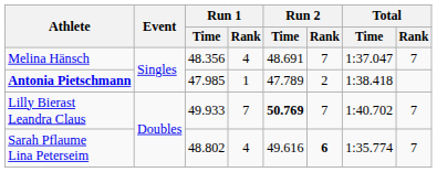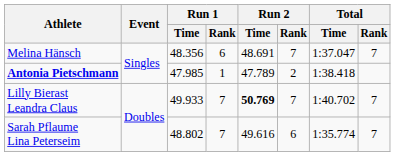Melina Hänsch | Run 1 / Rank: 4 -> 6
Sarah Pflaume Lina Peterseim | Run 1 / Rank: 4 -> 7
Sarah Pflaume Lina Peterseim | Run 2 / Rank: bold -> normal
